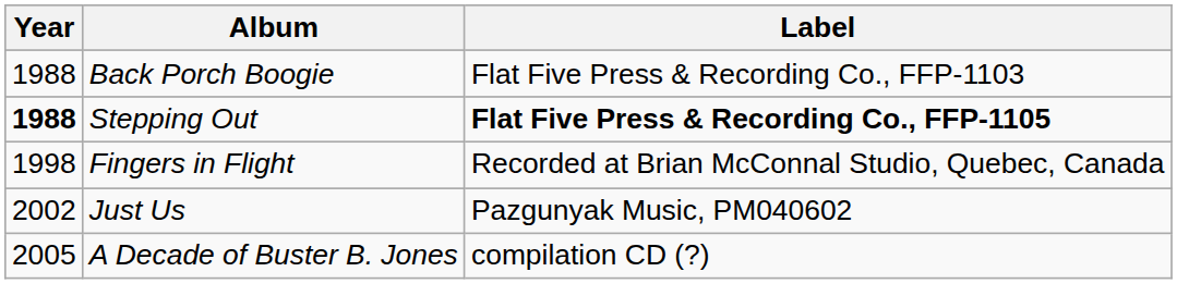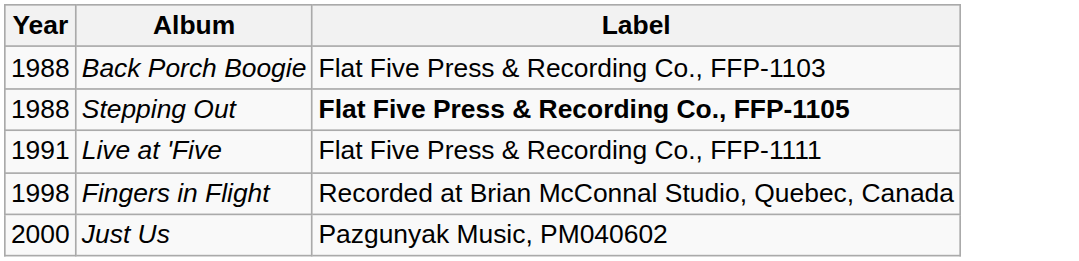Stepping Out | Year: bold -> normal
+ row: 1991 | Live at 'Five | Flat Five Press & Recording Co., FFP-1111
Just Us | Year: 2002 -> 2000
- row: 2005 | A Decade of Buster B. Jones | compilation CD (?)
